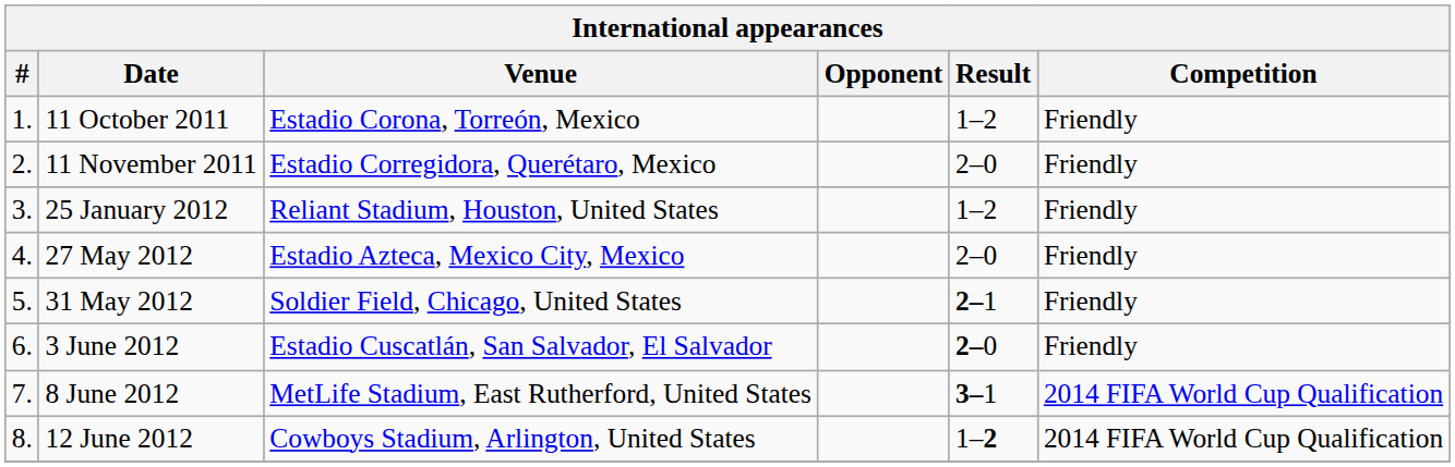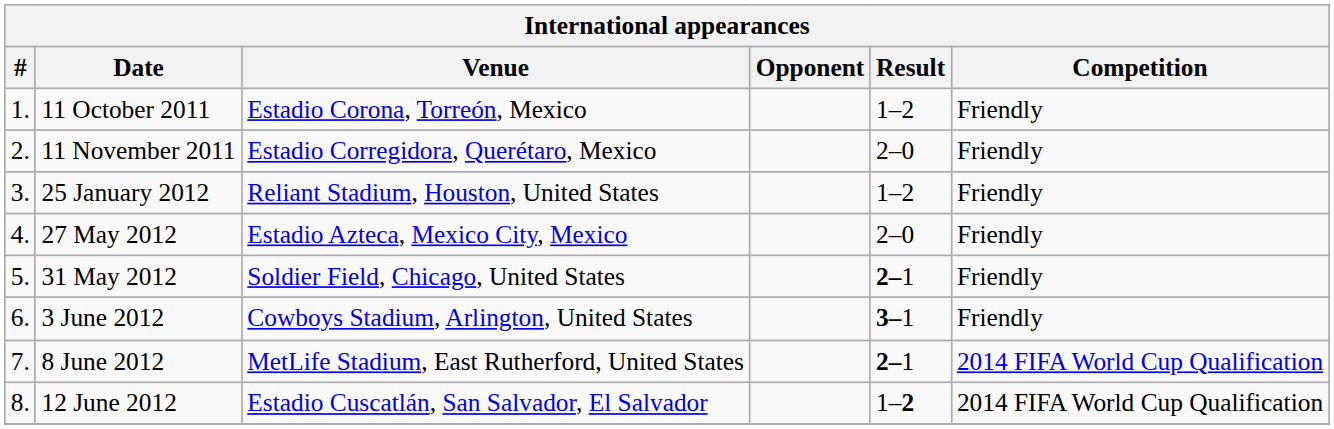3 June 2012 | Venue: Estadio Cuscatlán, San Salvador, El Salvador -> Cowboys Stadium, Arlington, United States
3 June 2012 | Result: 2–0 -> 3–1
8 June 2012 | Result: 3–1 -> 2–1
12 June 2012 | Venue: Cowboys Stadium, Arlington, United States -> Estadio Cuscatlán, San Salvador, El Salvador
